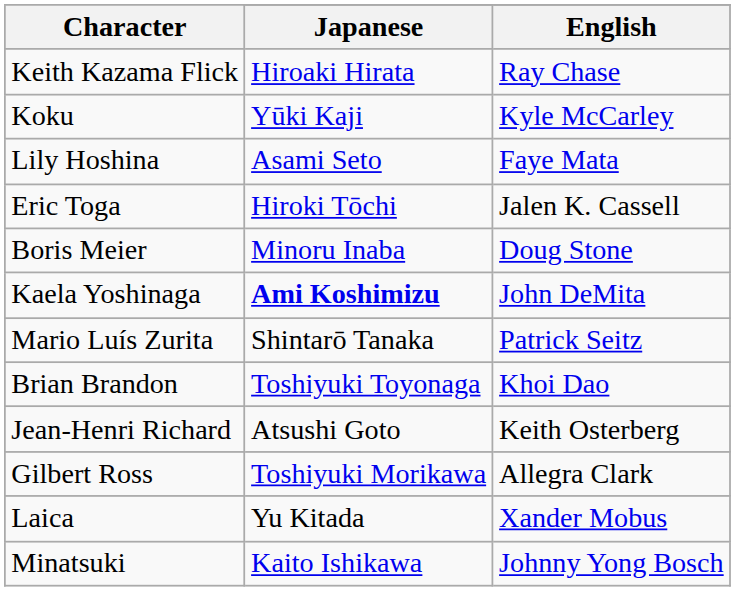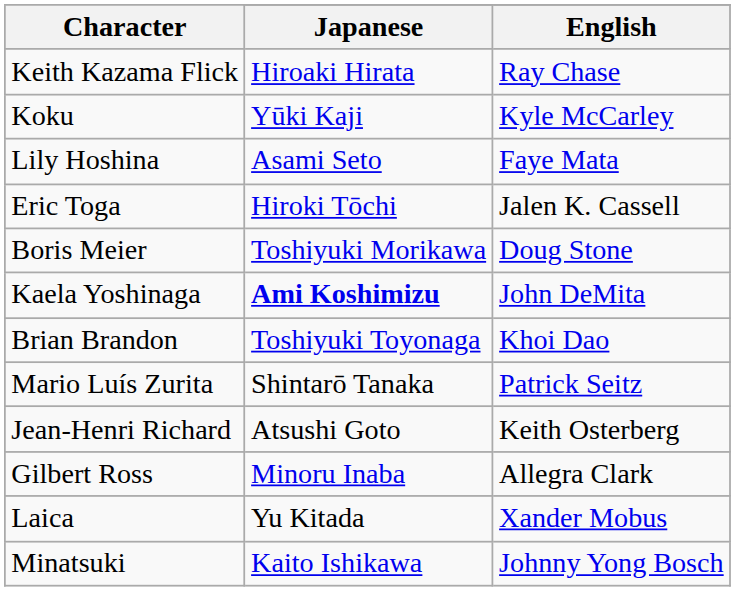Boris Meier | Japanese: Minoru Inaba -> Toshiyuki Morikawa
rows swapped: Brian Brandon <-> Mario Luís Zurita
Gilbert Ross | Japanese: Toshiyuki Morikawa -> Minoru Inaba
